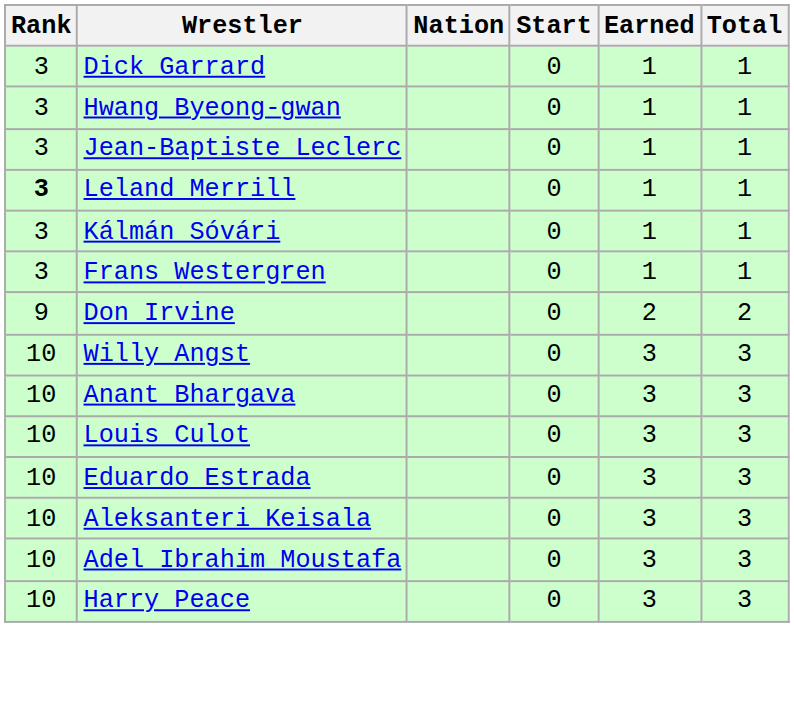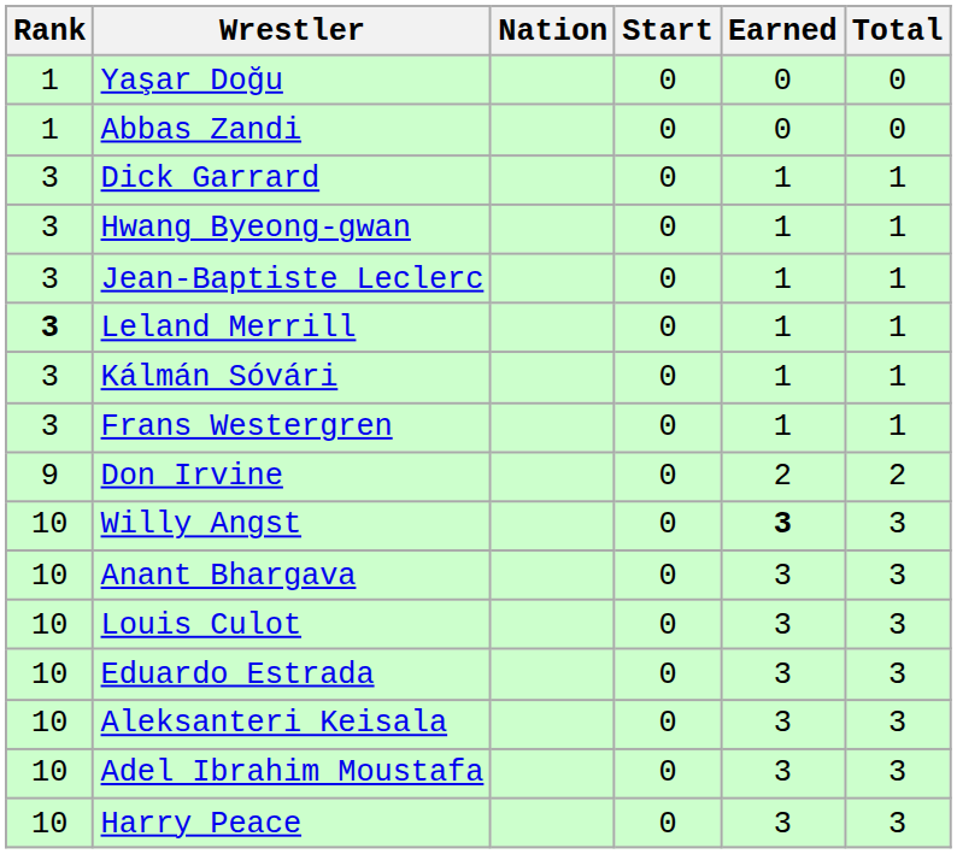+ row: 1 | Yaşar Doğu | 0 | 0 | 0
+ row: 1 | Abbas Zandi | 0 | 0 | 0
Willy Angst | Earned: normal -> bold
